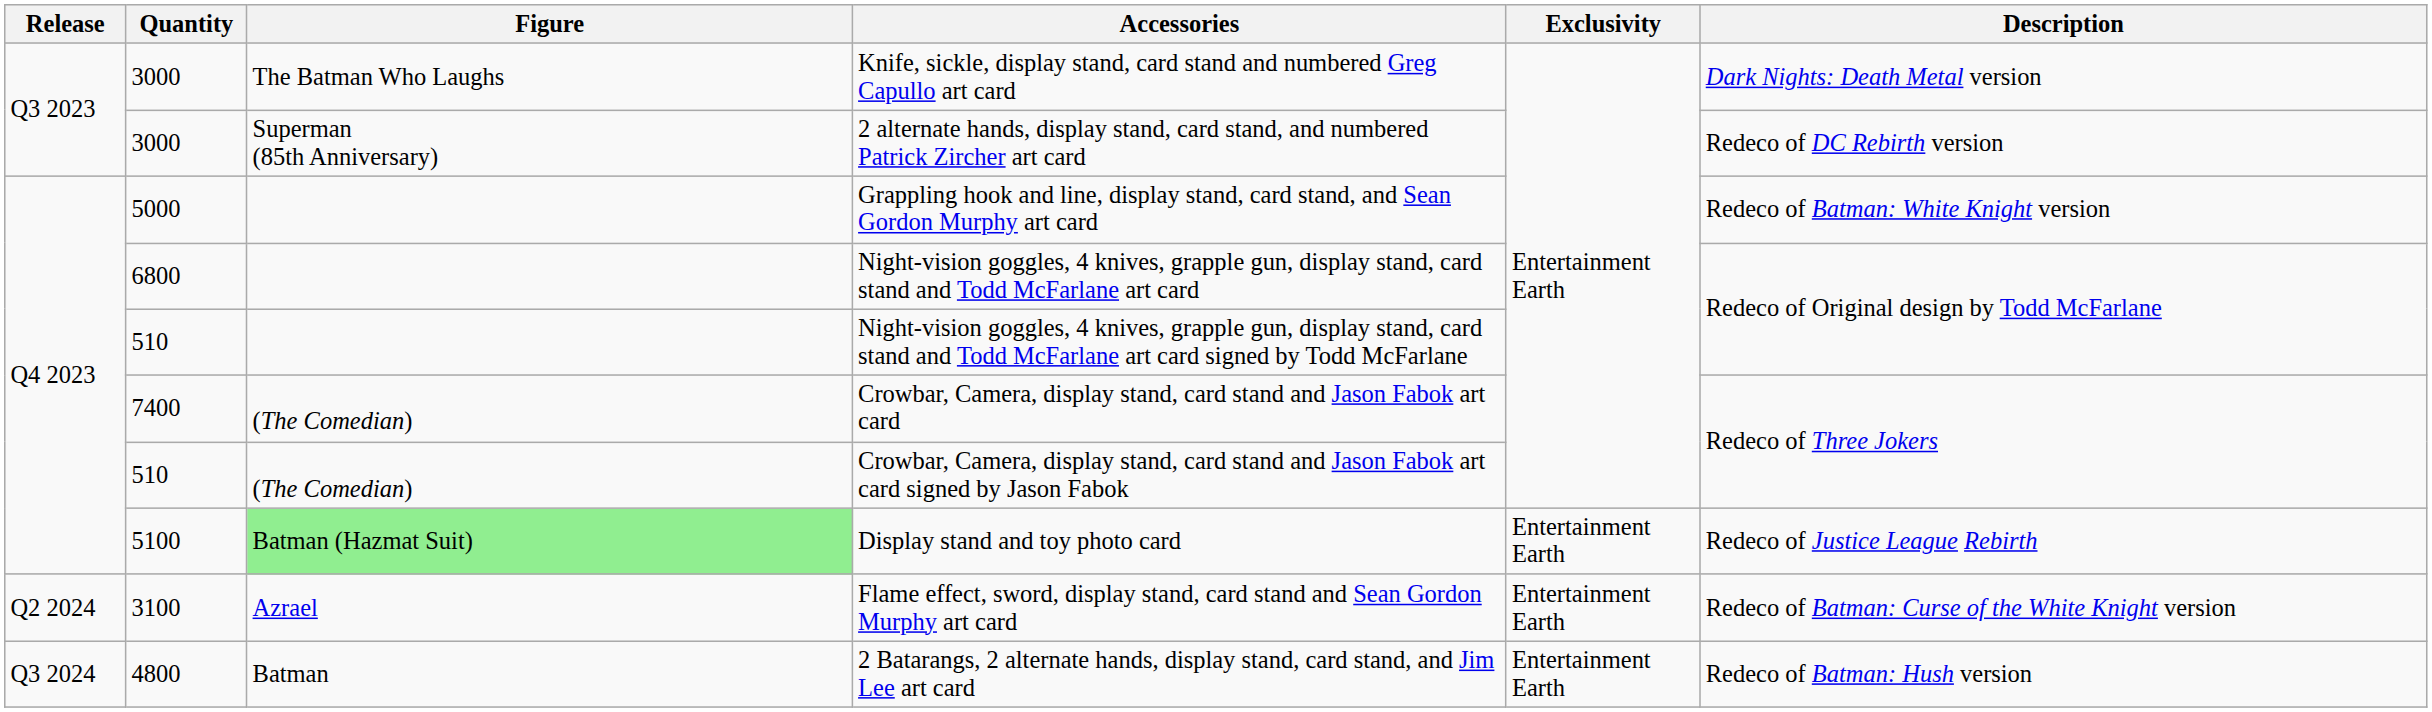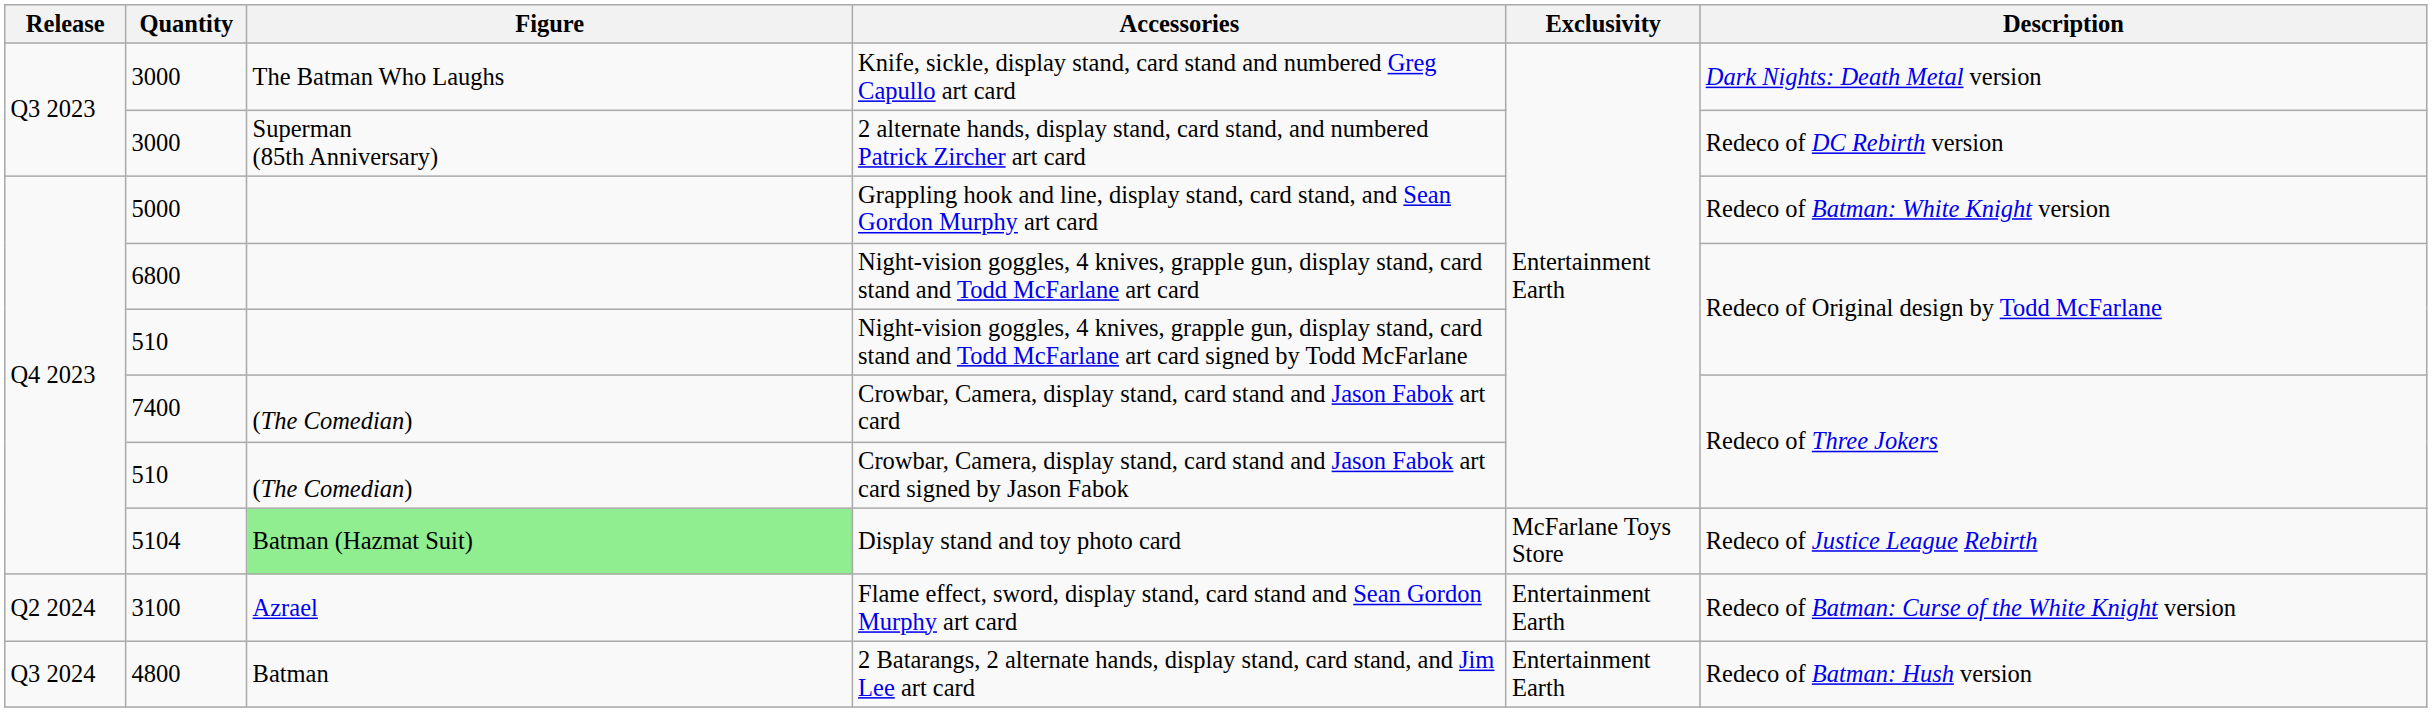Display stand and toy photo card | Quantity: 5100 -> 5104
Display stand and toy photo card | Exclusivity: Entertainment Earth -> McFarlane Toys Store
